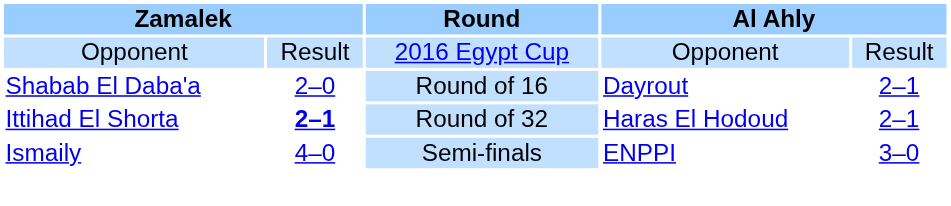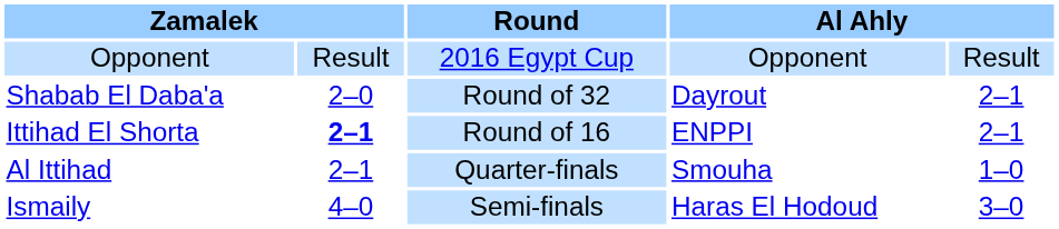Shabab El Daba'a | Round: Round of 16 -> Round of 32
Ittihad El Shorta | Round: Round of 32 -> Round of 16
Ittihad El Shorta | column 4: Haras El Hodoud -> ENPPI
+ row: Al Ittihad | 2–1 | Quarter-finals | Smouha | 1–0
Ismaily | column 4: ENPPI -> Haras El Hodoud
